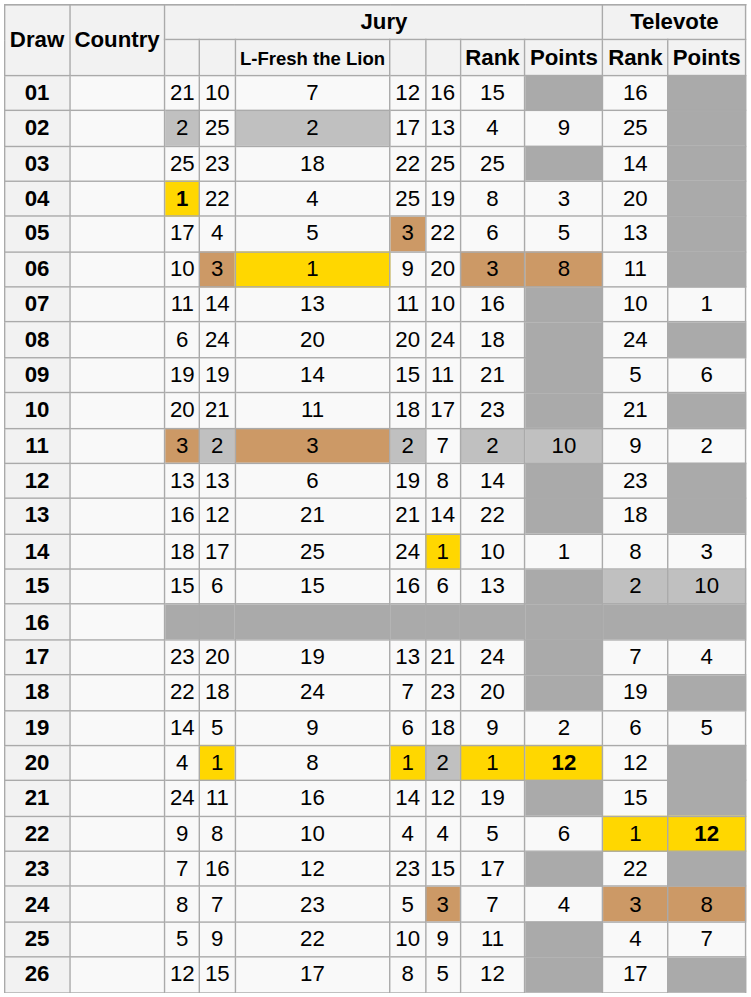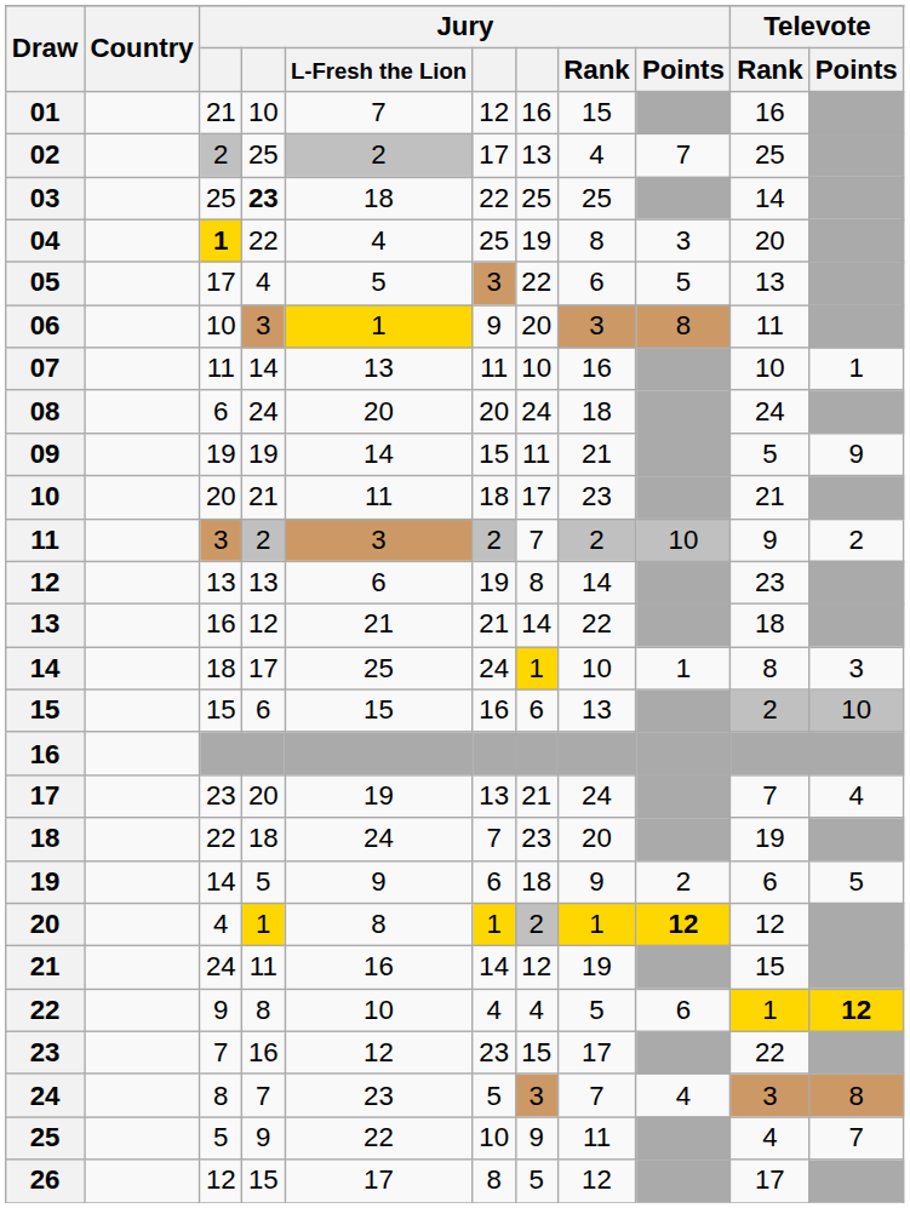02 | Jury / Points: 9 -> 7
03 | column 4: normal -> bold
09 | Televote / Points: 6 -> 9
